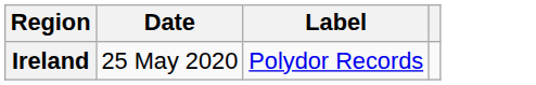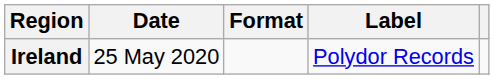+ column: Format
